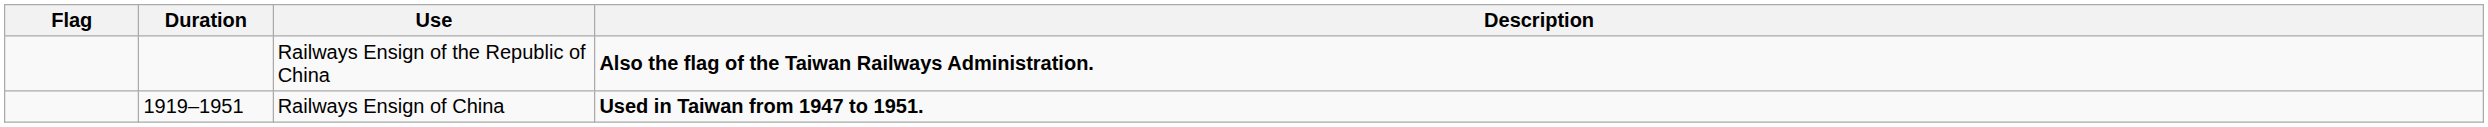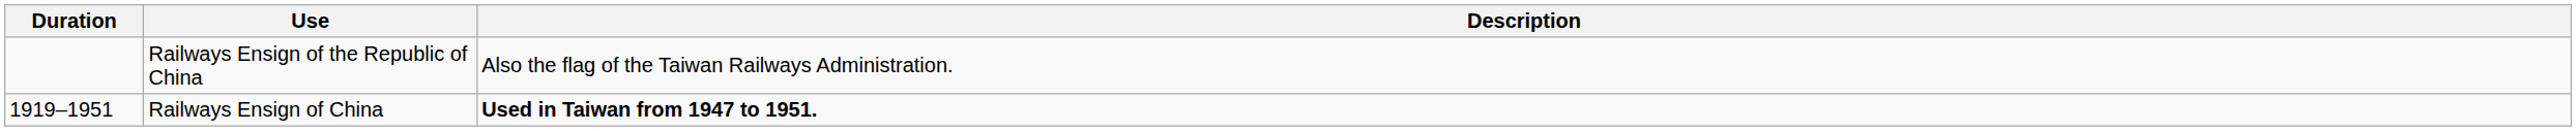- column: Flag
Railways Ensign of the Republic of China | Description: bold -> normal
